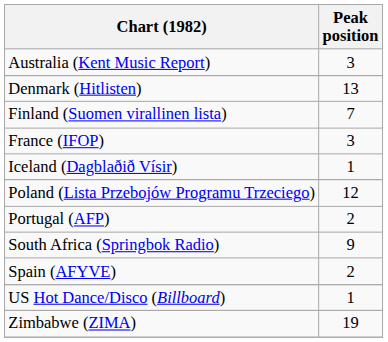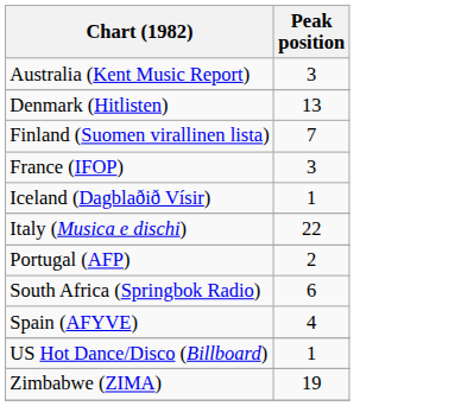+ row: Italy (Musica e dischi) | 22
- row: Poland (Lista Przebojów Programu Trzeciego) | 12
South Africa (Springbok Radio) | Peak position: 9 -> 6
Spain (AFYVE) | Peak position: 2 -> 4
